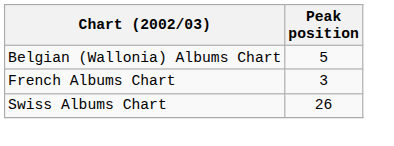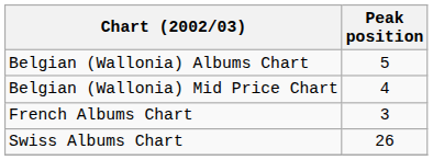+ row: Belgian (Wallonia) Mid Price Chart | 4
